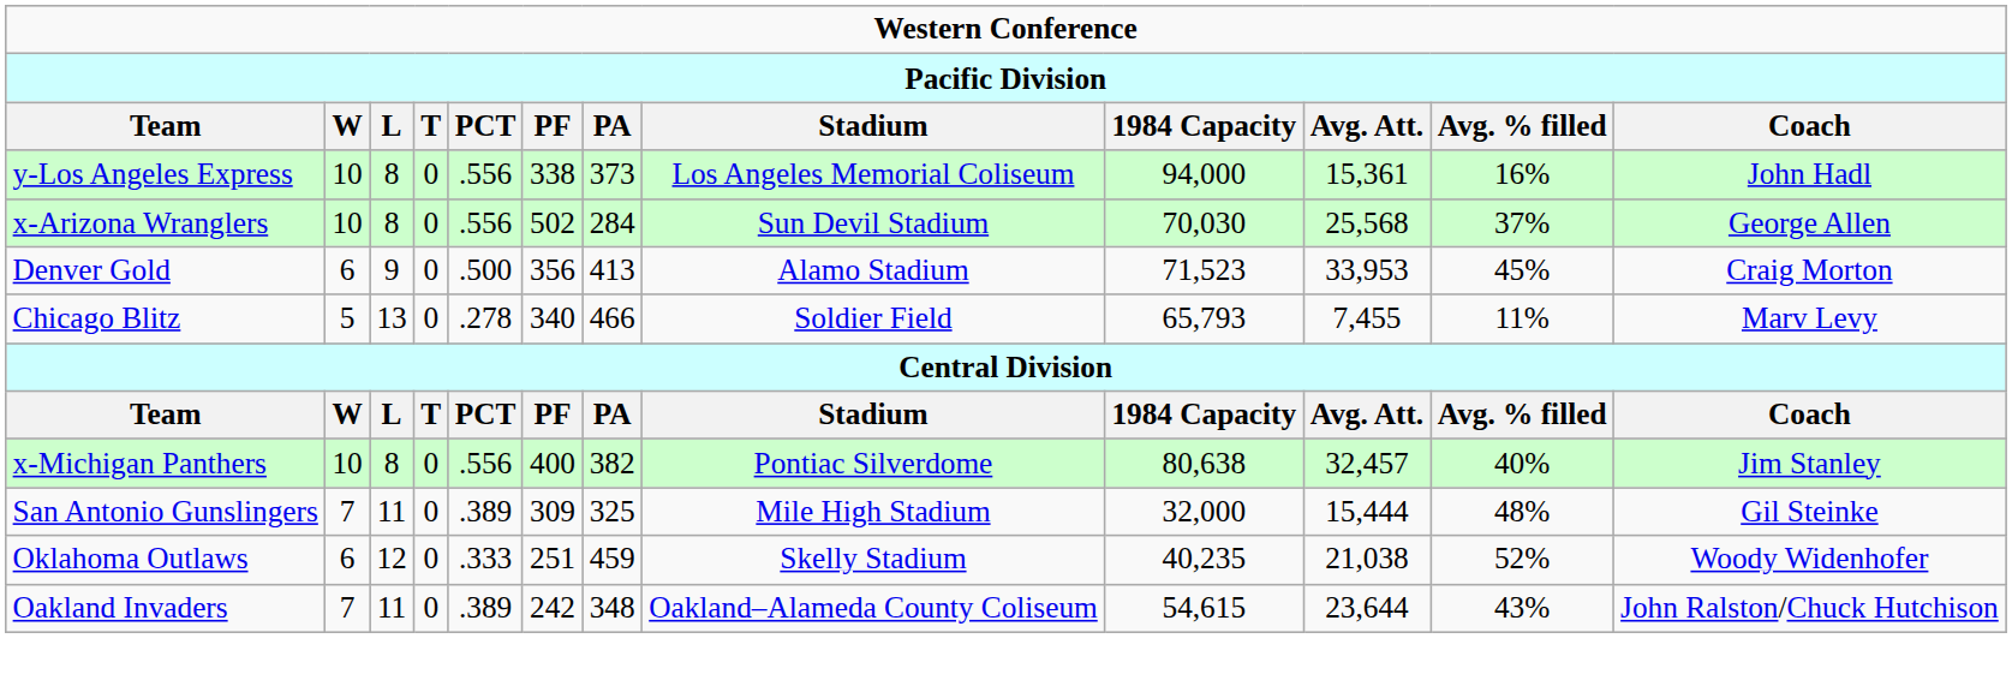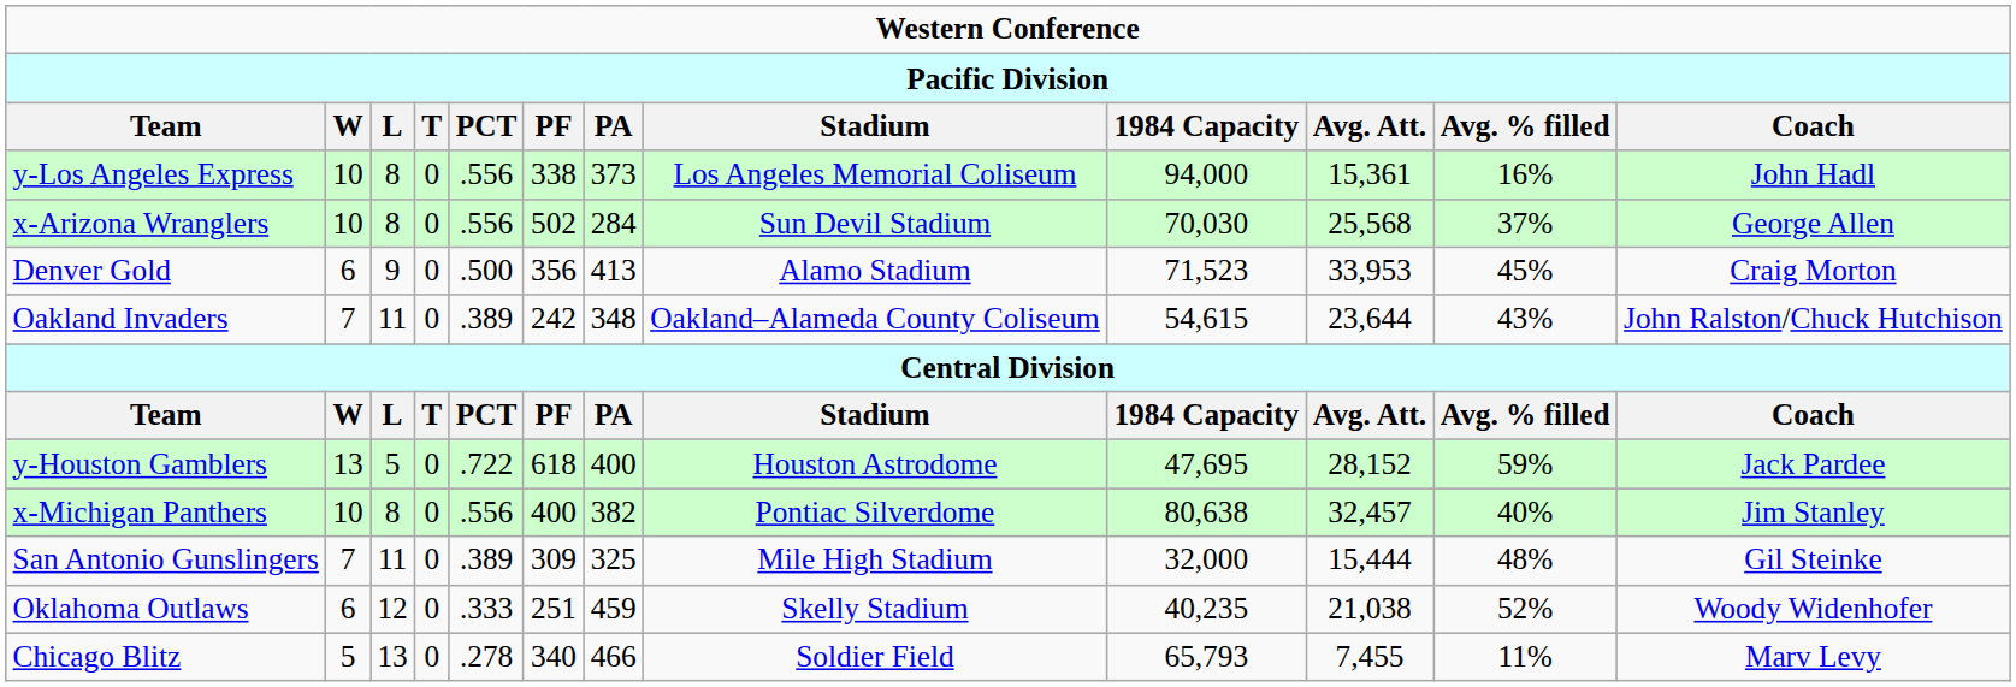rows swapped: Oakland Invaders <-> Chicago Blitz
+ row: y-Houston Gamblers | 13 | 5 | 0 | .722 | 618 | 400 | Houston Astrodome | 47,695 | 28,152 | 59% | Jack Pardee
